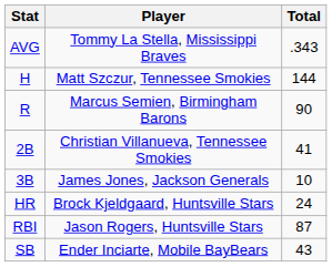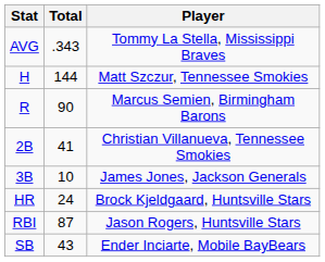columns swapped: Player <-> Total
